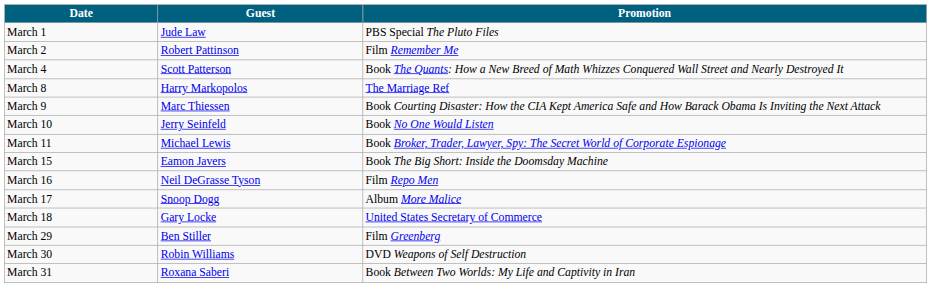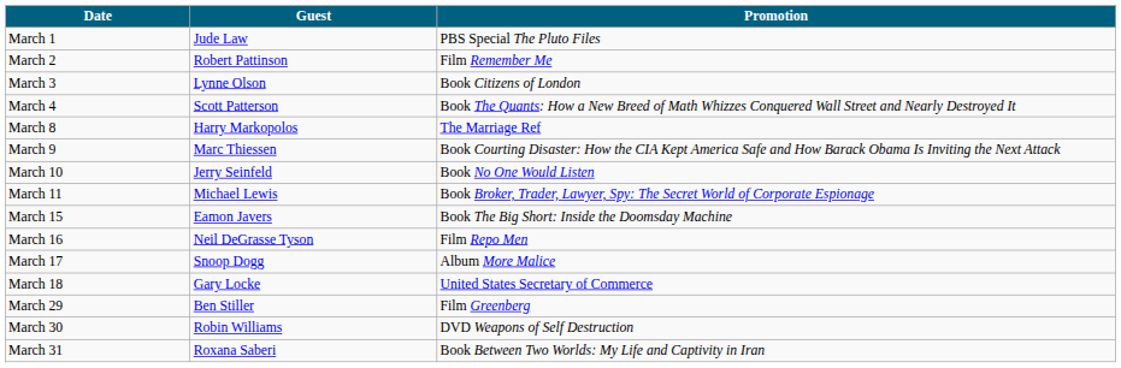+ row: March 3 | Lynne Olson | Book Citizens of London
